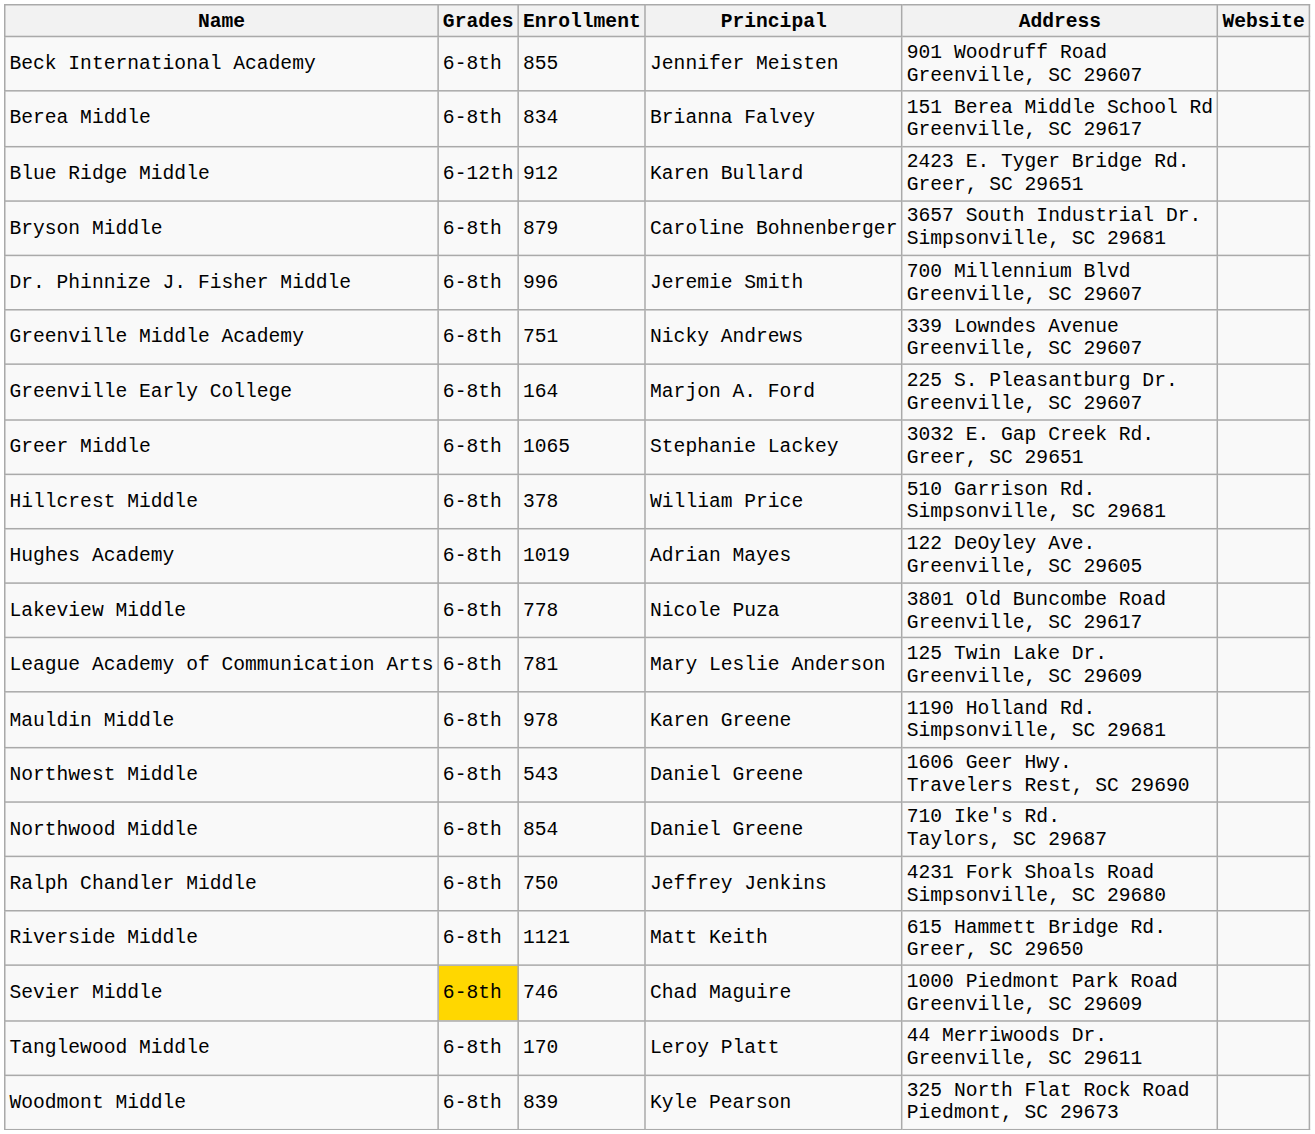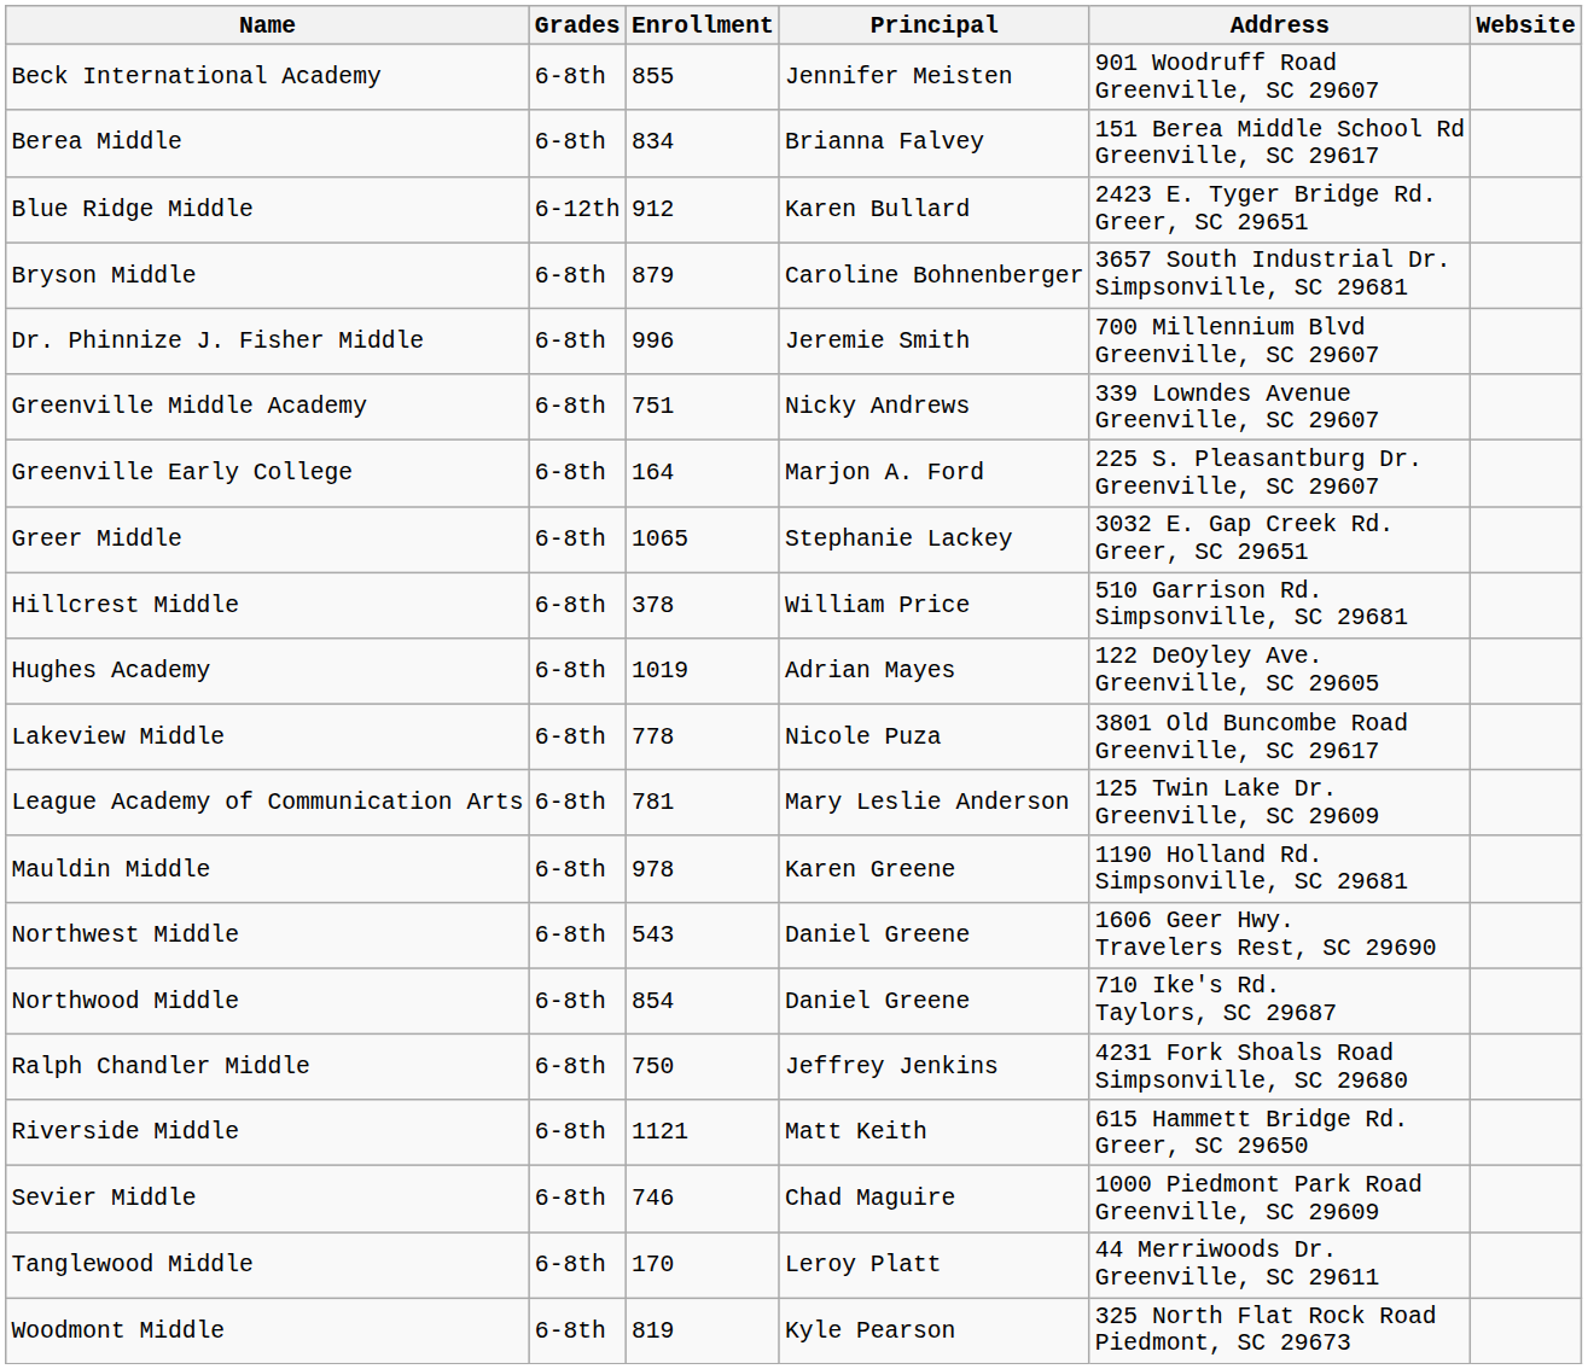Sevier Middle | Grades: gold background -> no background
Woodmont Middle | Enrollment: 839 -> 819
